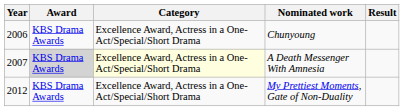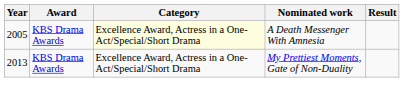- row: 2006 | KBS Drama Awards | Excellence Award, Actress in a One-Act/Special/Short Drama | Chunyoung
A Death Messenger With Amnesia | Year: 2007 -> 2005
A Death Messenger With Amnesia | Award: lightgrey background -> no background
My Prettiest Moments, Gate of Non-Duality | Year: 2012 -> 2013
